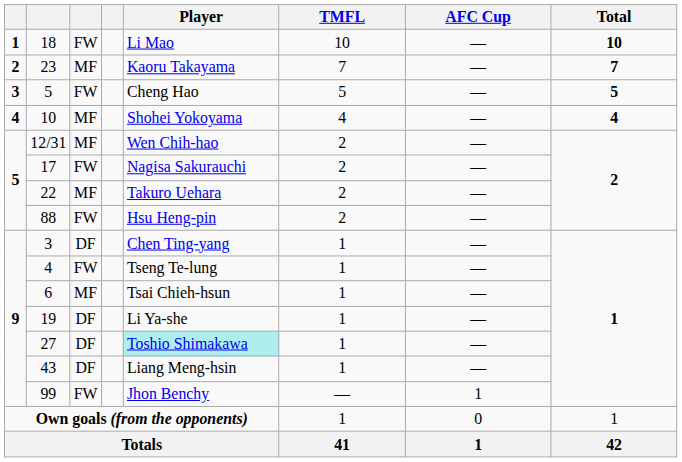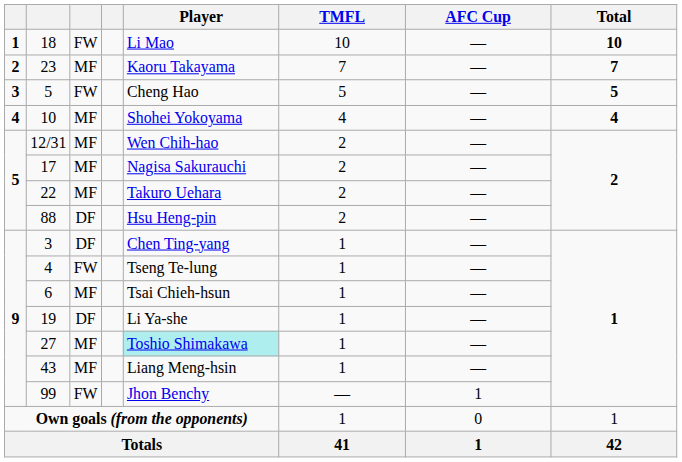17 | column 3: FW -> MF
88 | column 3: FW -> DF
27 | column 3: DF -> MF
43 | column 3: DF -> MF
